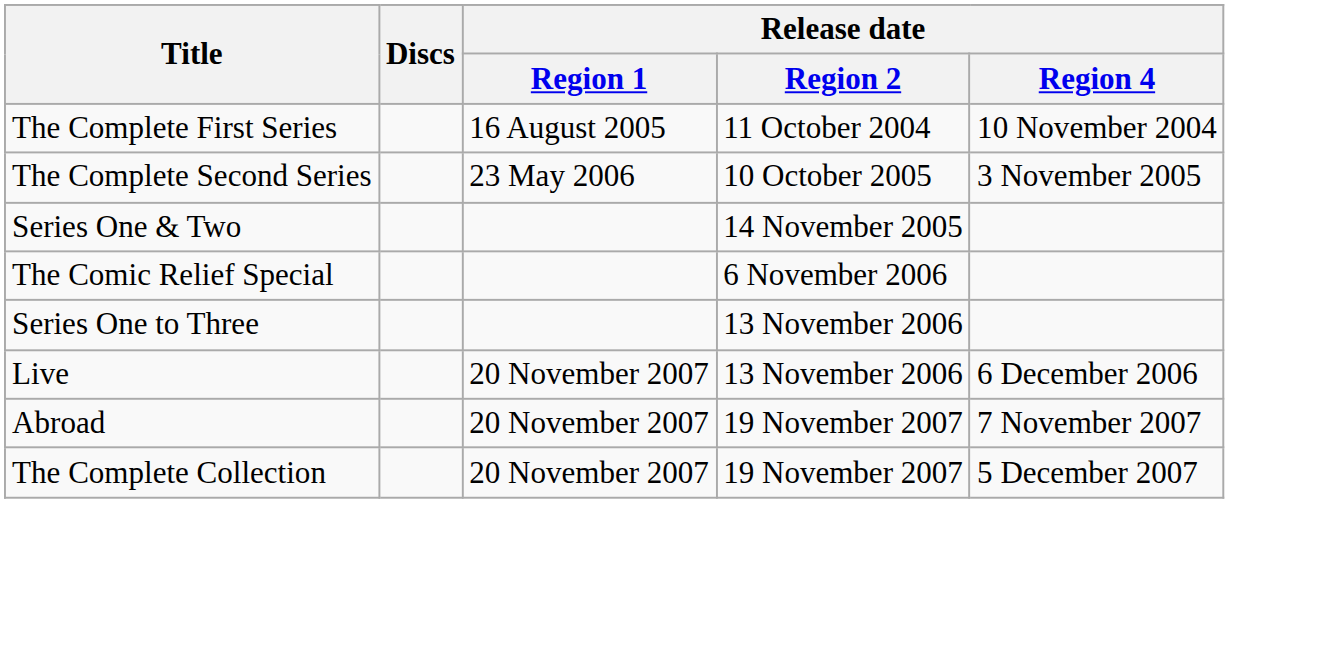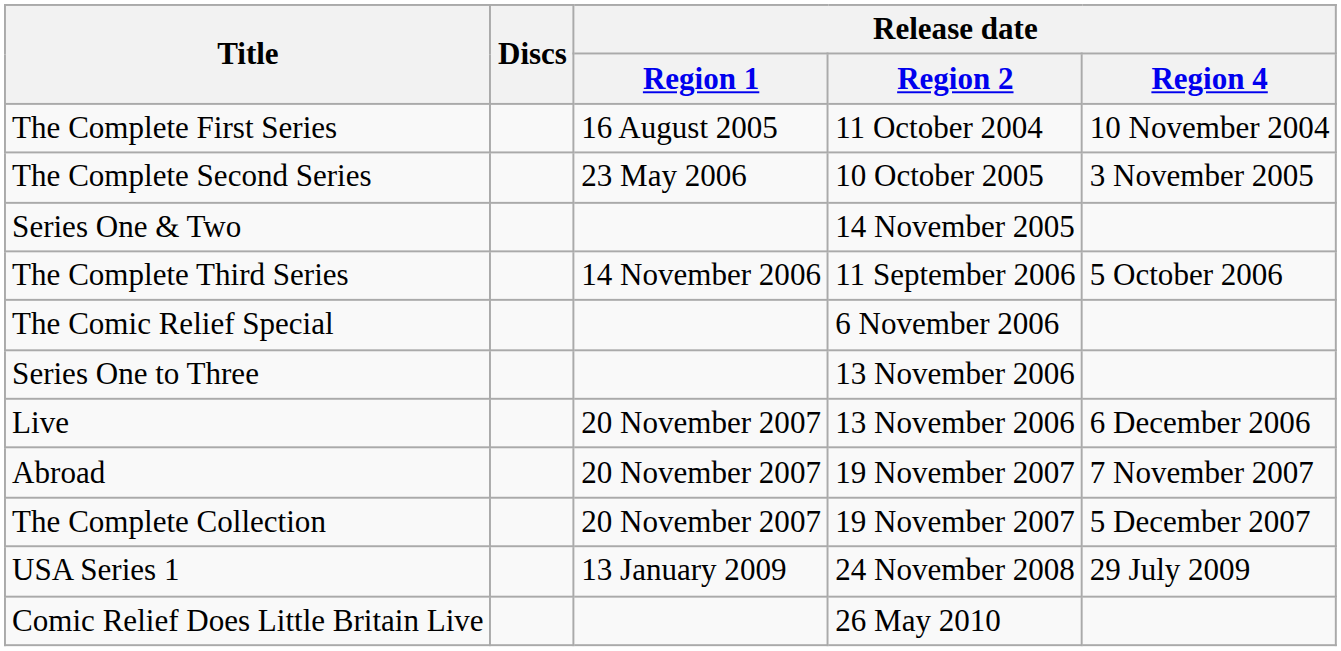+ row: The Complete Third Series | 14 November 2006 | 11 September 2006 | 5 October 2006
+ row: USA Series 1 | 13 January 2009 | 24 November 2008 | 29 July 2009
+ row: Comic Relief Does Little Britain Live | 26 May 2010
